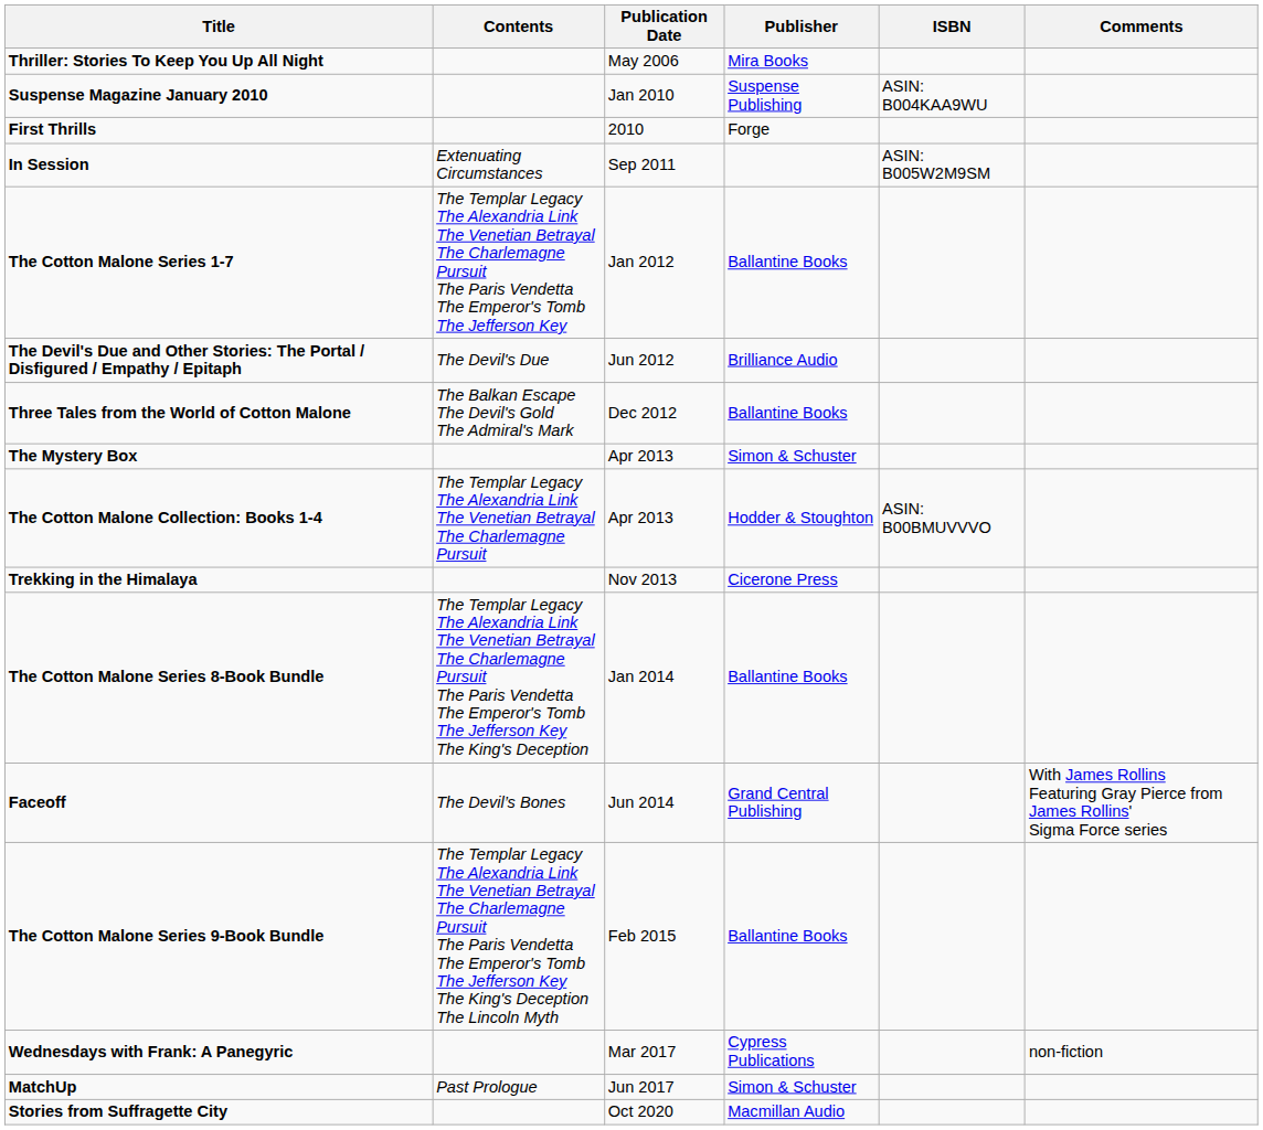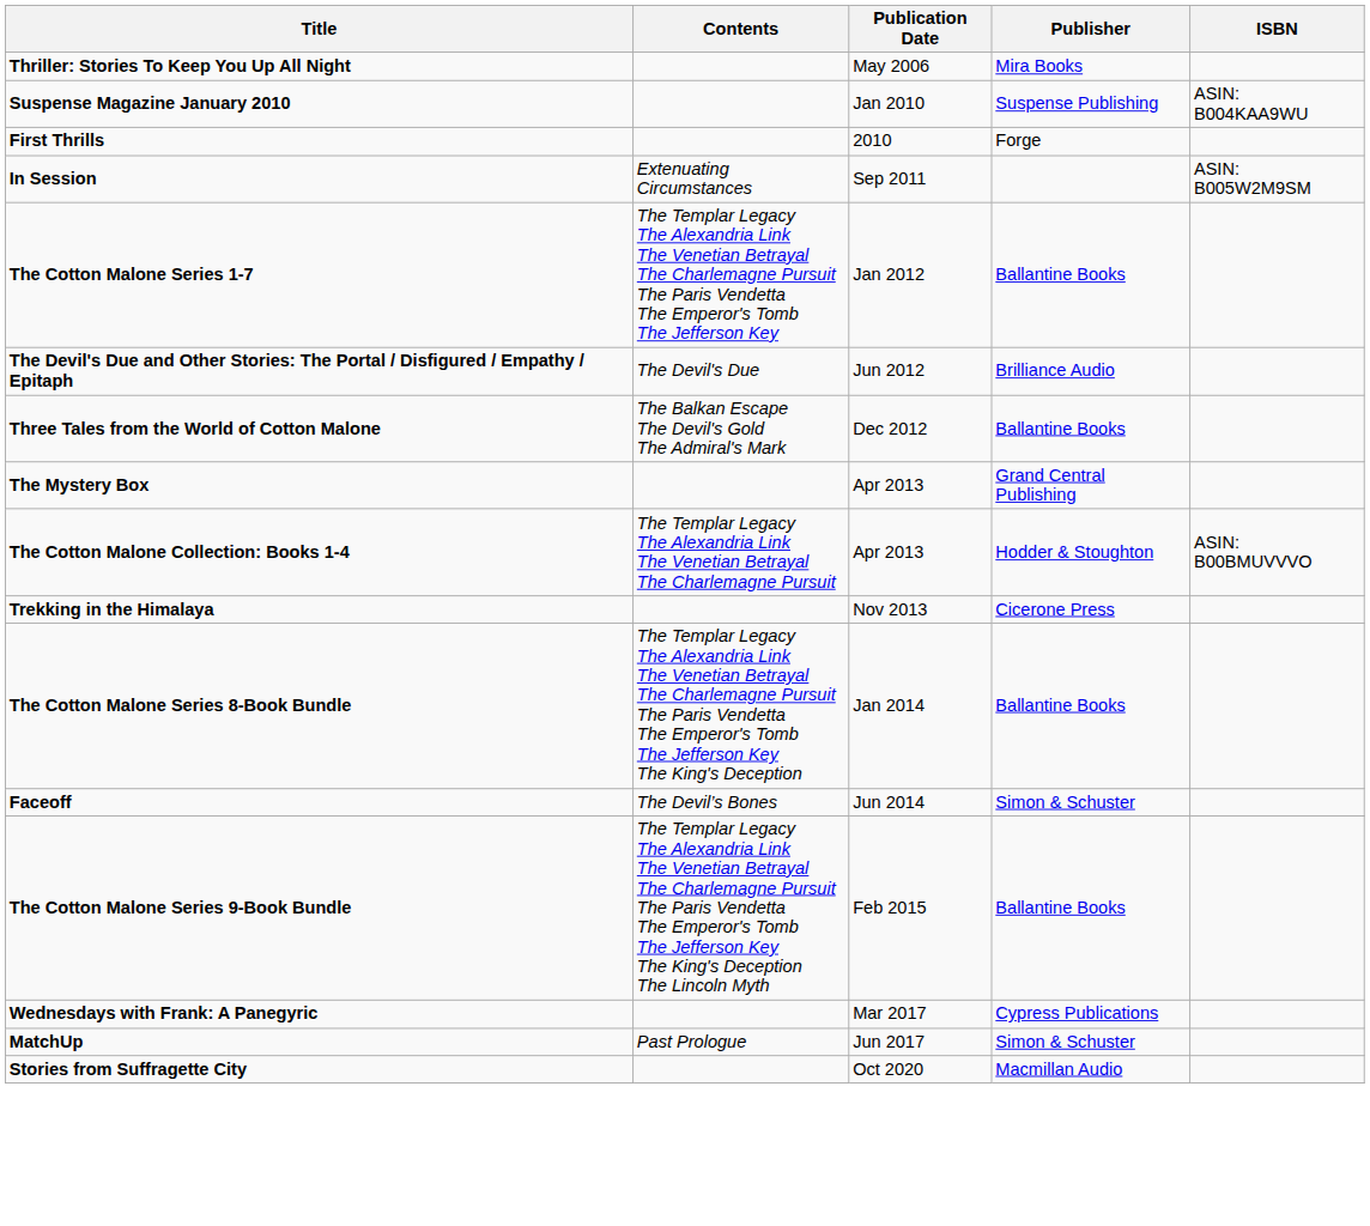- column: Comments | With James Rollins Featuring Gray Pierce from James Rollins' Sigma Force series | non-fiction
The Mystery Box | Publisher: Simon & Schuster -> Grand Central Publishing
Faceoff | Publisher: Grand Central Publishing -> Simon & Schuster
